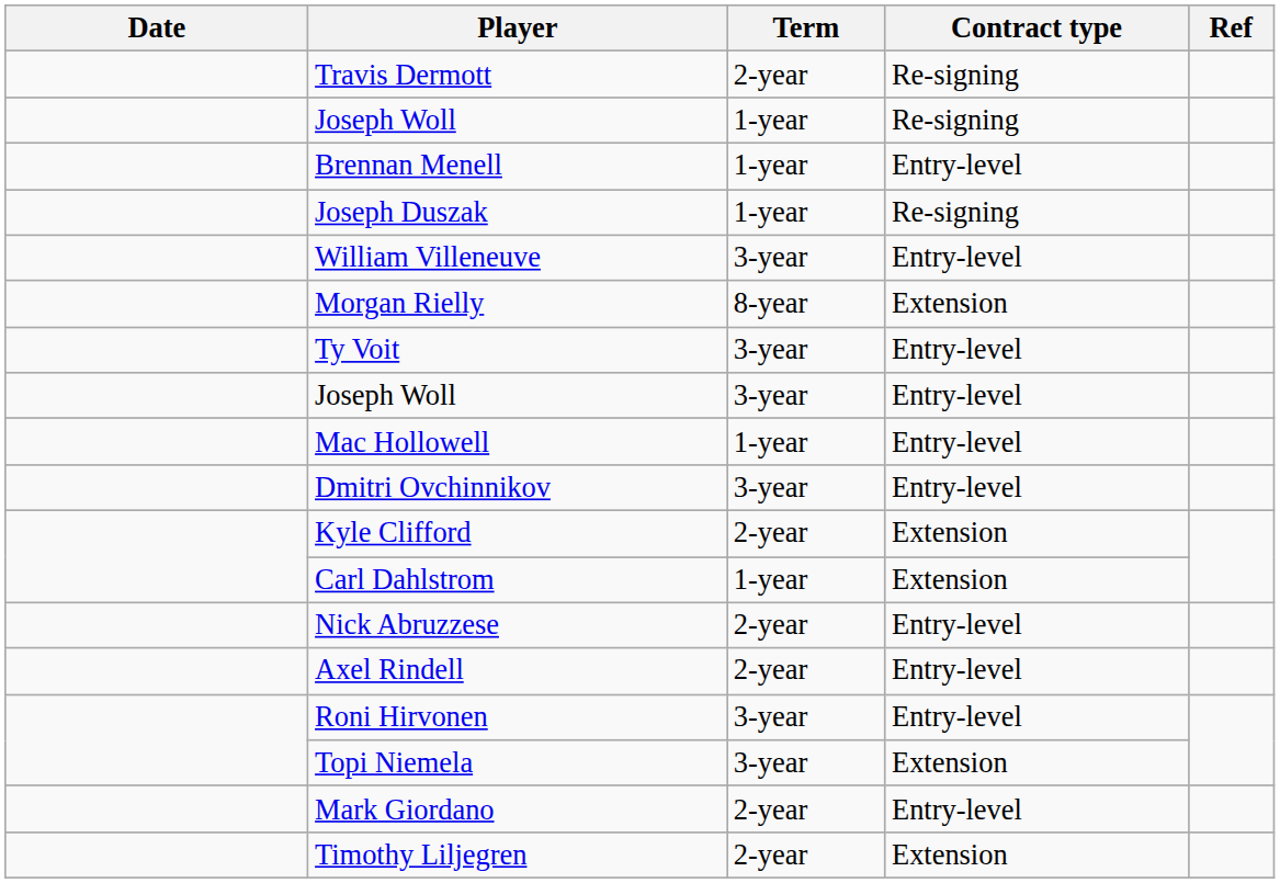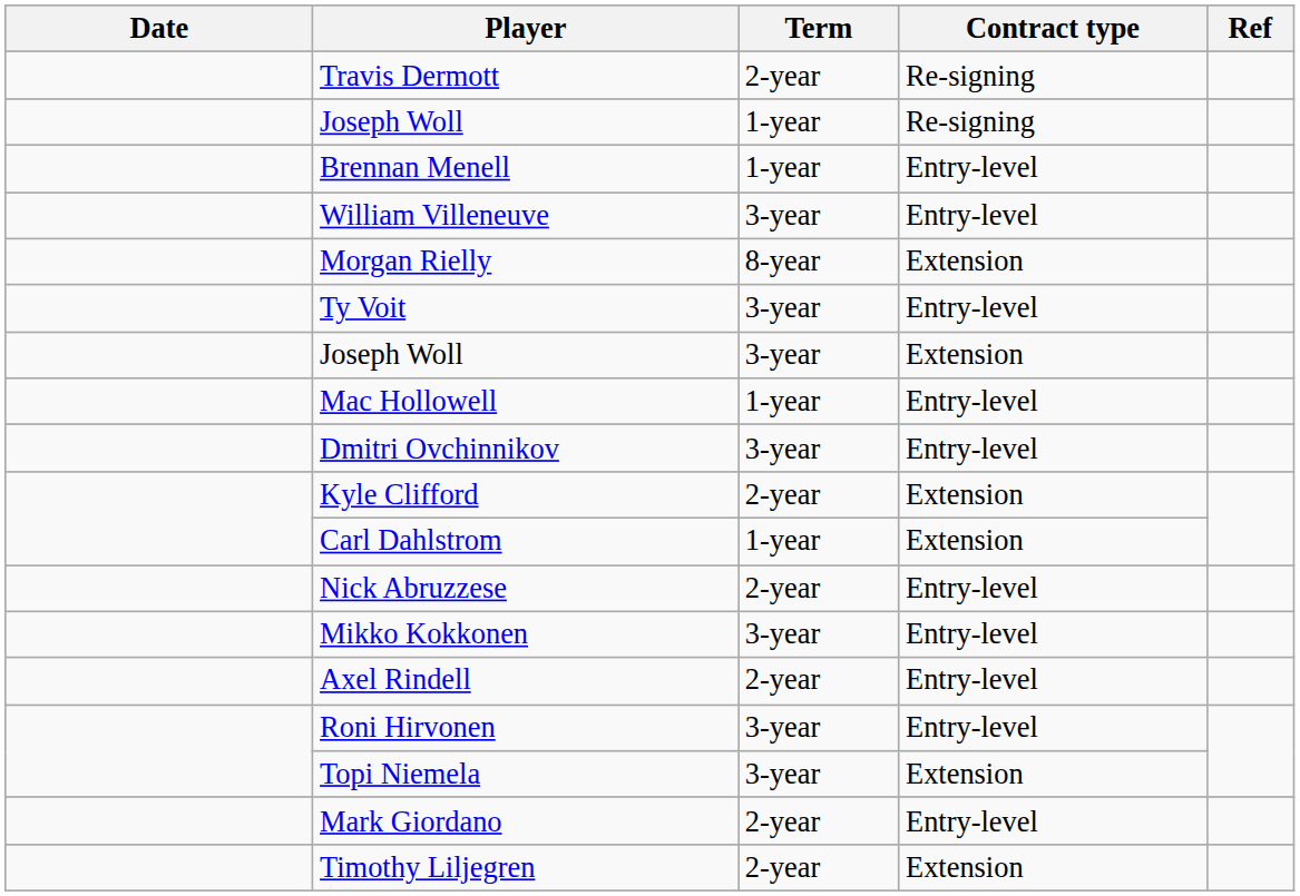- row: Joseph Duszak | 1-year | Re-signing
Joseph Woll / 3-year | Contract type: Entry-level -> Extension
+ row: Mikko Kokkonen | 3-year | Entry-level
